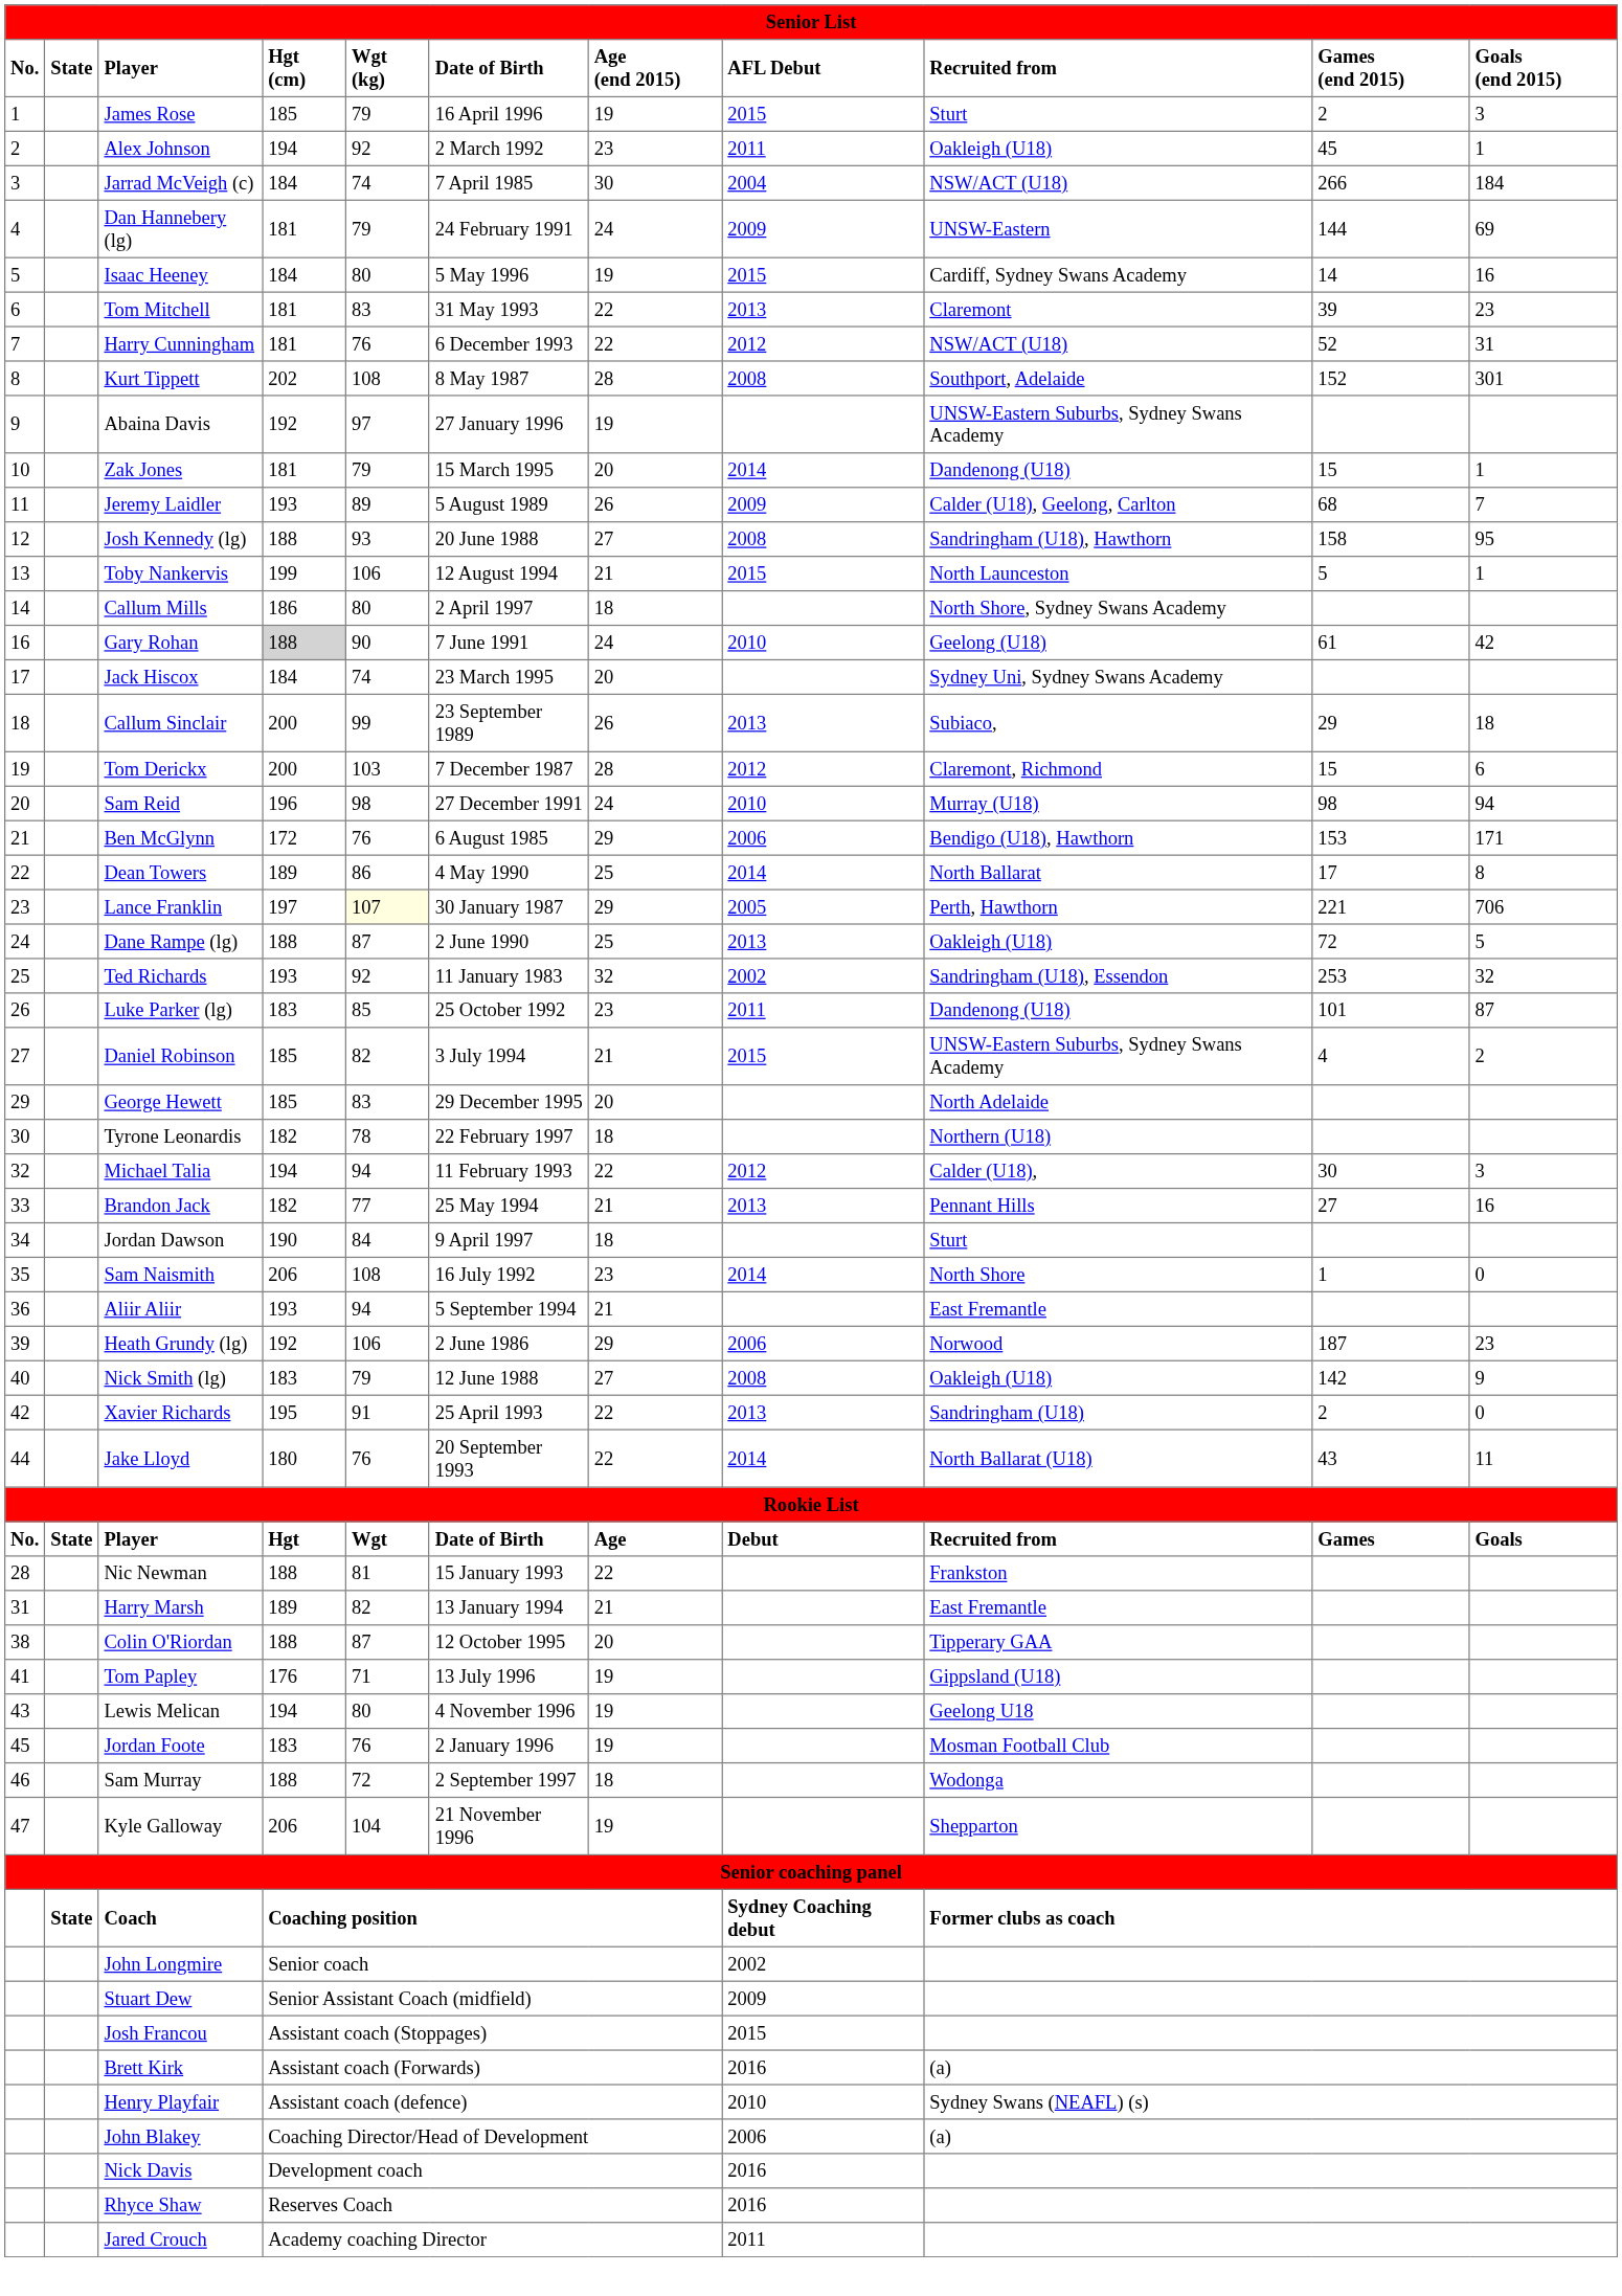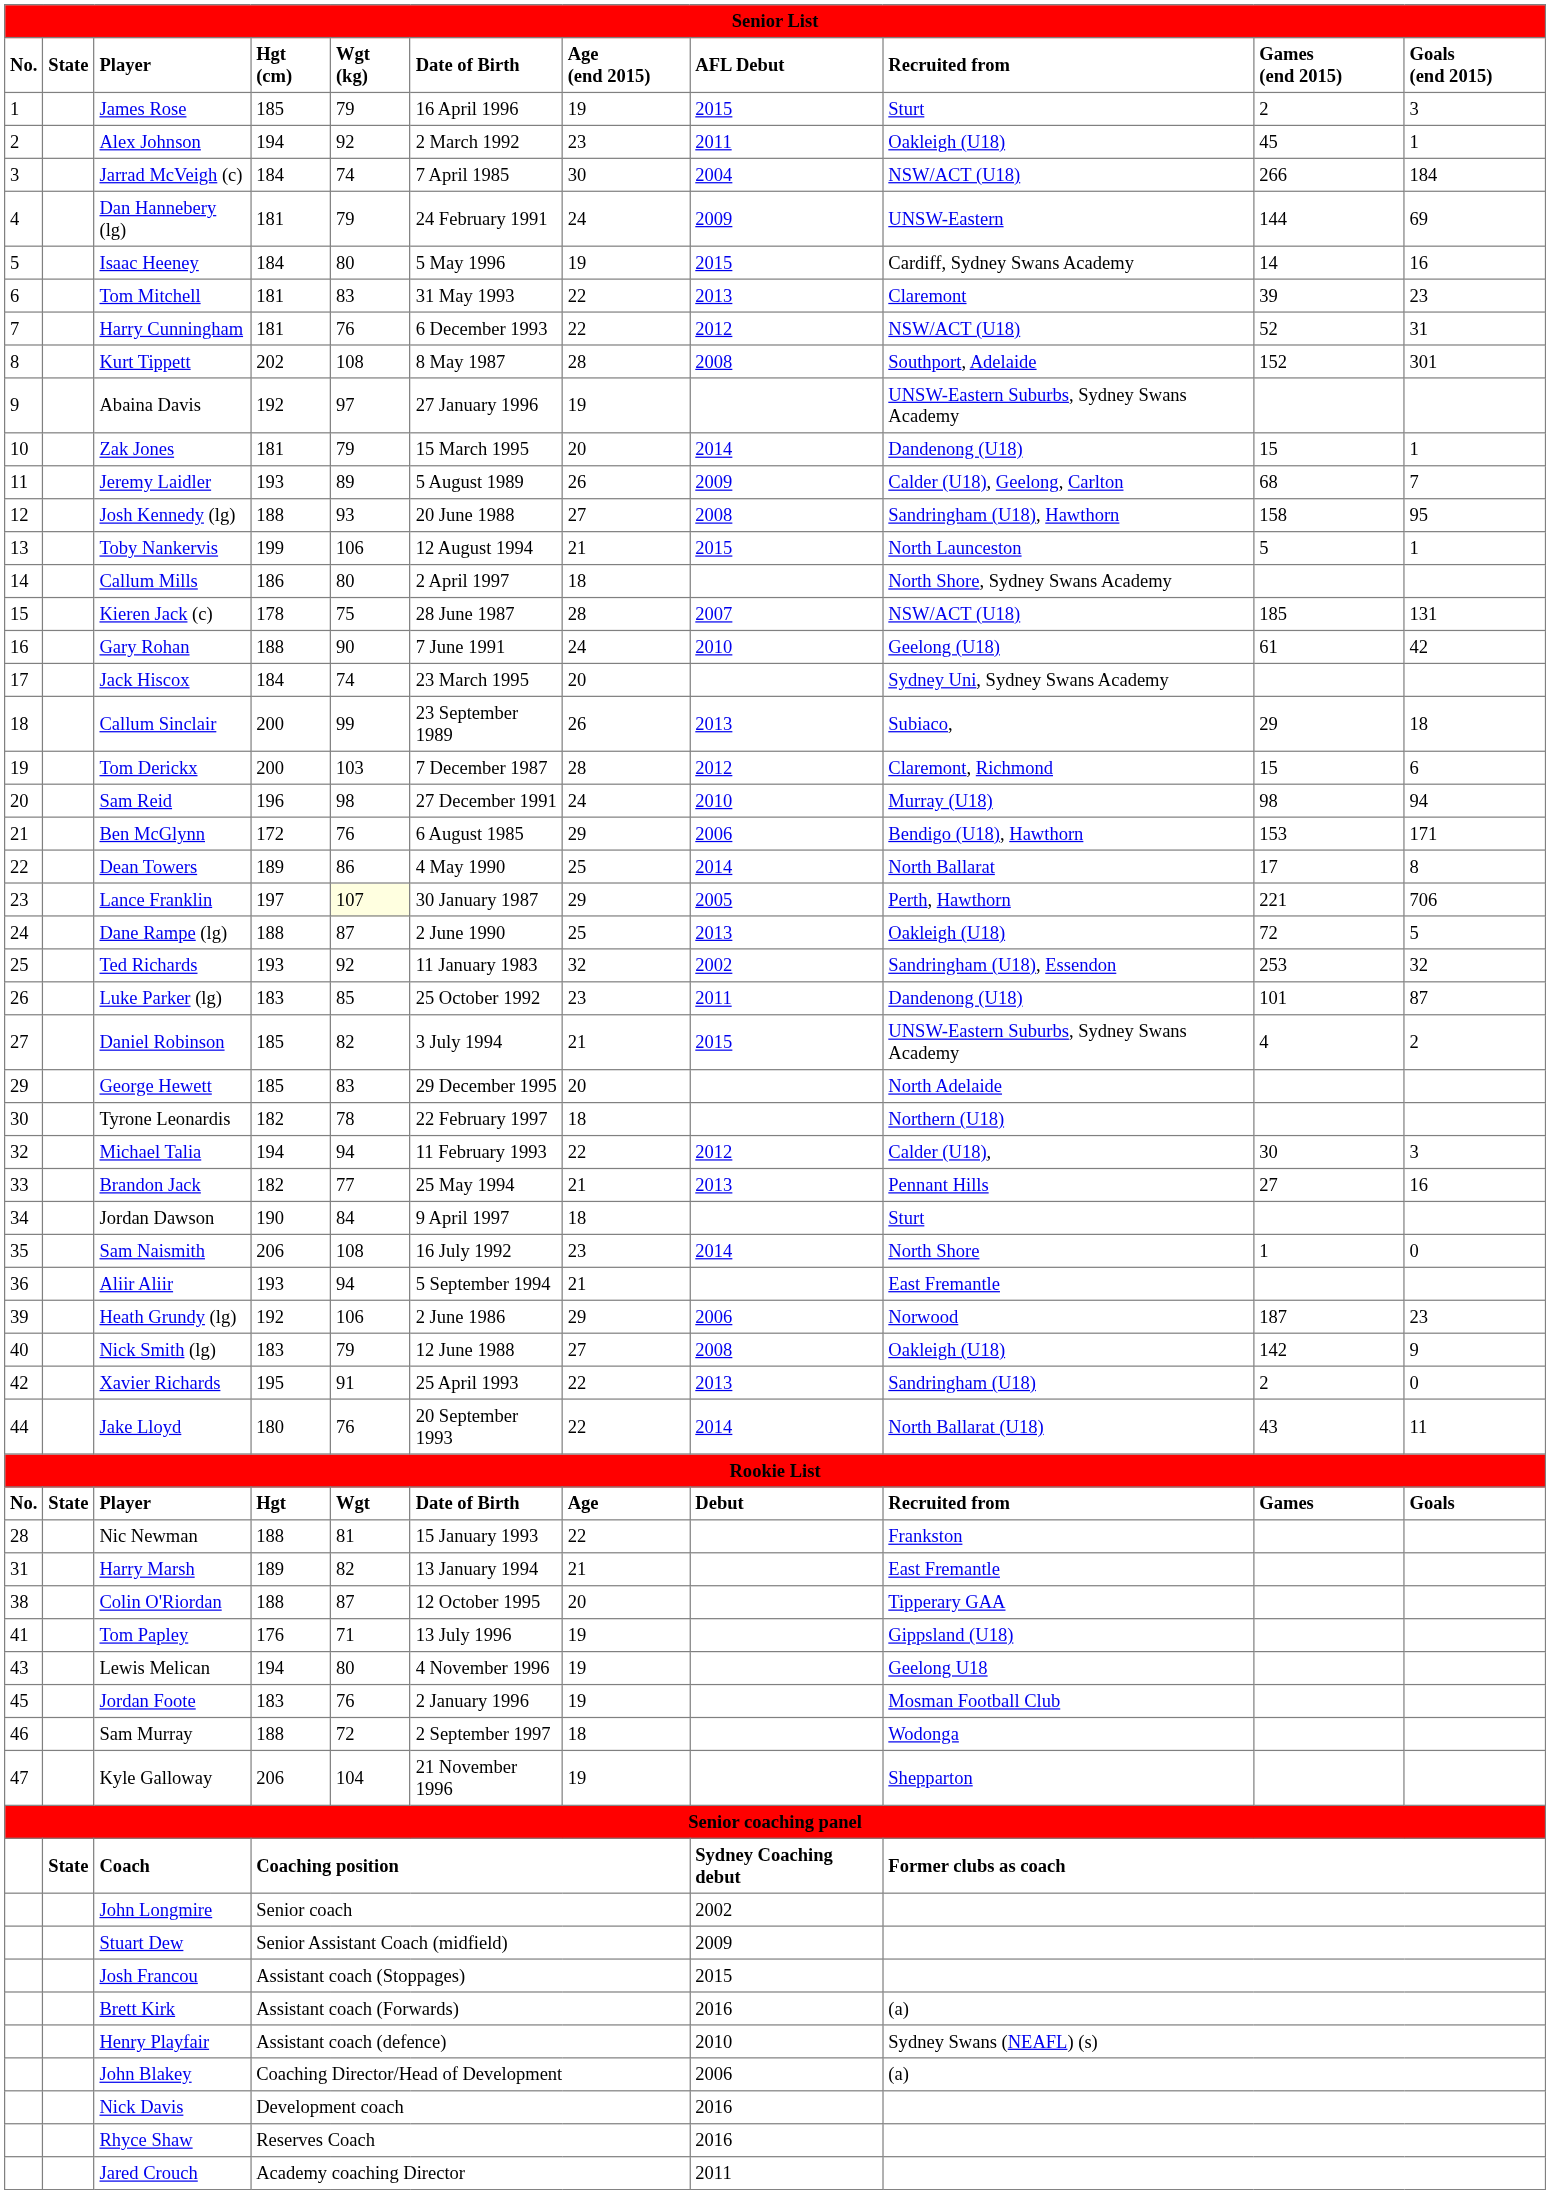+ row: 15 | Kieren Jack (c) | 178 | 75 | 28 June 1987 | 28 | 2007 | NSW/ACT (U18) | 185 | 131
Gary Rohan | Hgt (cm): lightgrey background -> no background
